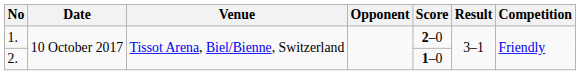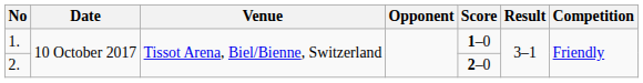1. | Score: 2–0 -> 1–0
2. | Score: 1–0 -> 2–0
